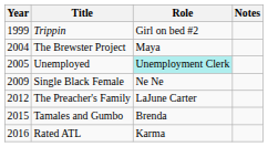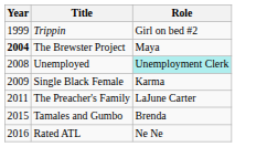- column: Notes
The Brewster Project | Year: normal -> bold
Unemployed | Year: 2005 -> 2008
Single Black Female | Role: Ne Ne -> Karma
The Preacher's Family | Year: 2012 -> 2011
Rated ATL | Role: Karma -> Ne Ne
